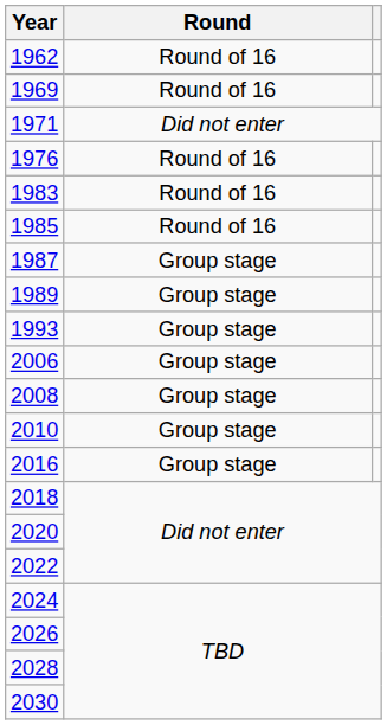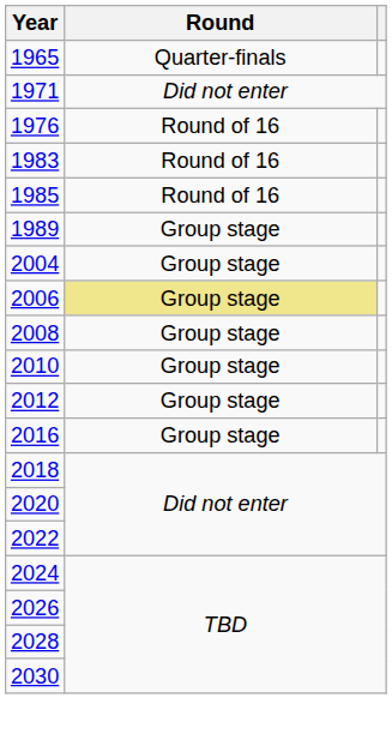- row: 1962 | Round of 16
+ row: 1965 | Quarter-finals
- row: 1969 | Round of 16
- row: 1987 | Group stage
- row: 1993 | Group stage
+ row: 2004 | Group stage
2006 | Round: no background -> khaki background
+ row: 2012 | Group stage
